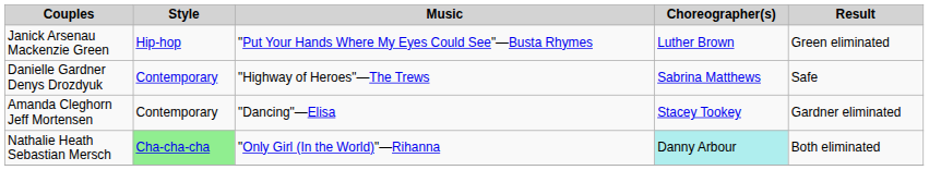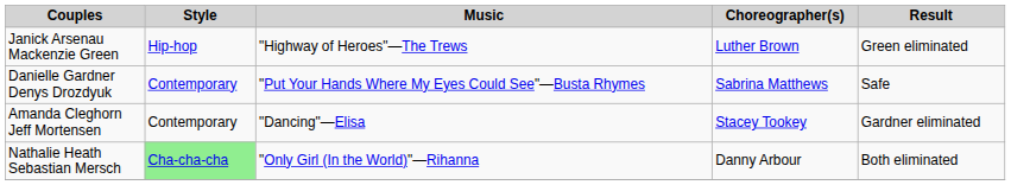Janick Arsenau Mackenzie Green | Music: "Put Your Hands Where My Eyes Could See"—Busta Rhymes -> "Highway of Heroes"—The Trews
Danielle Gardner Denys Drozdyuk | Music: "Highway of Heroes"—The Trews -> "Put Your Hands Where My Eyes Could See"—Busta Rhymes
Nathalie Heath Sebastian Mersch | Choreographer(s): paleturquoise background -> no background
